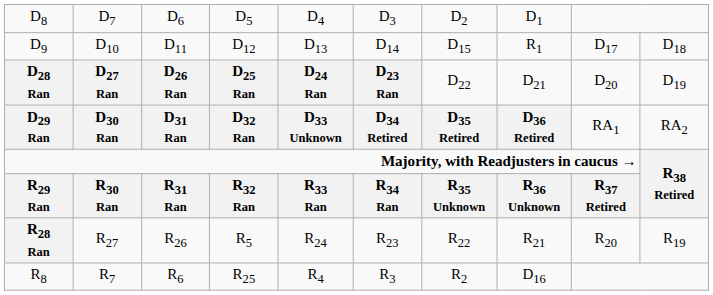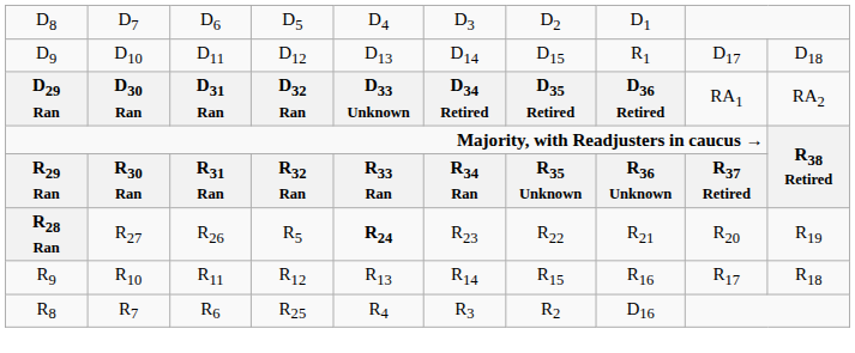- row: D28 Ran | D27 Ran | D26 Ran | D25 Ran | D24 Ran | D23 Ran | D22 | D21 | D20 | D19
R28 Ran | column 5: normal -> bold
+ row: R9 | R10 | R11 | R12 | R13 | R14 | R15 | R16 | R17 | R18
